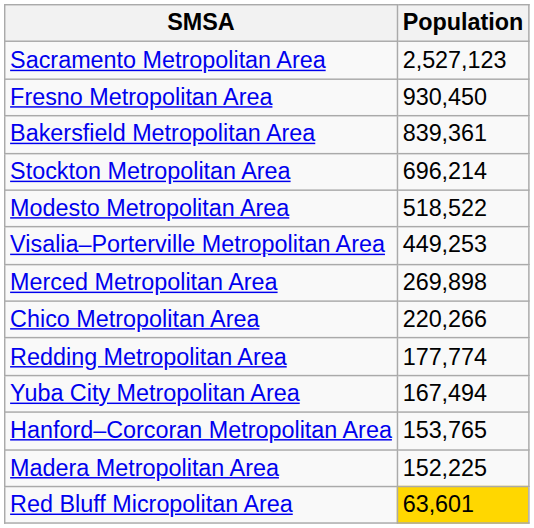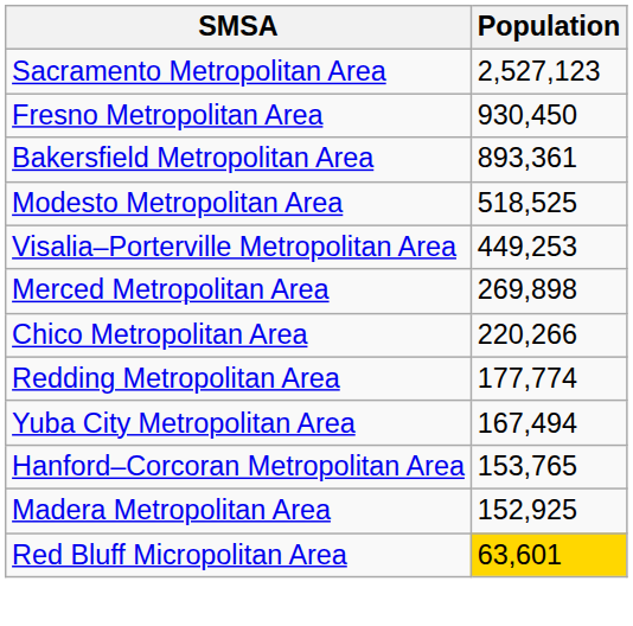Bakersfield Metropolitan Area | Population: 839,361 -> 893,361
- row: Stockton Metropolitan Area | 696,214
Modesto Metropolitan Area | Population: 518,522 -> 518,525
Madera Metropolitan Area | Population: 152,225 -> 152,925
